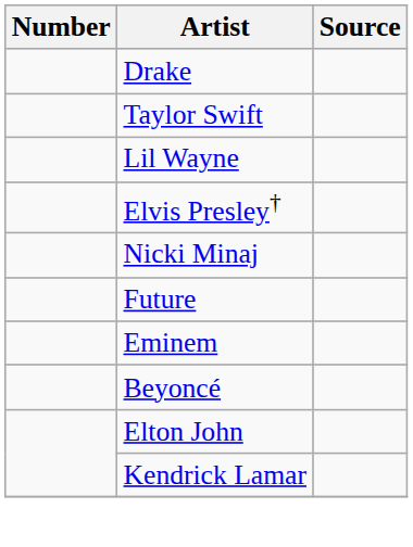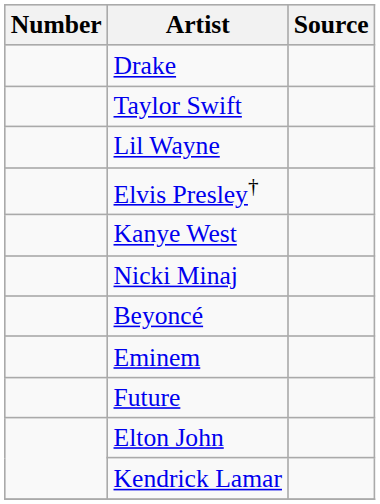+ row: Kanye West
rows swapped: Future <-> Beyoncé
